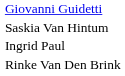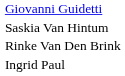rows swapped: Ingrid Paul <-> Rinke Van Den Brink
